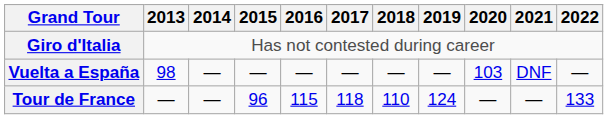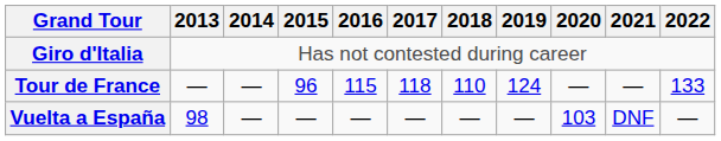rows swapped: Tour de France <-> Vuelta a España
